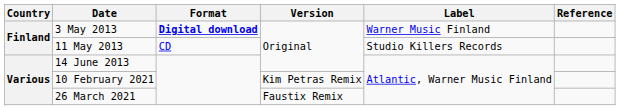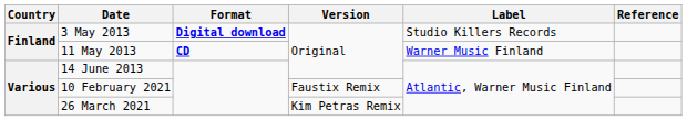3 May 2013 | Label: Warner Music Finland -> Studio Killers Records
11 May 2013 | Format: normal -> bold
11 May 2013 | Label: Studio Killers Records -> Warner Music Finland
10 February 2021 | Version: Kim Petras Remix -> Faustix Remix
26 March 2021 | Version: Faustix Remix -> Kim Petras Remix
